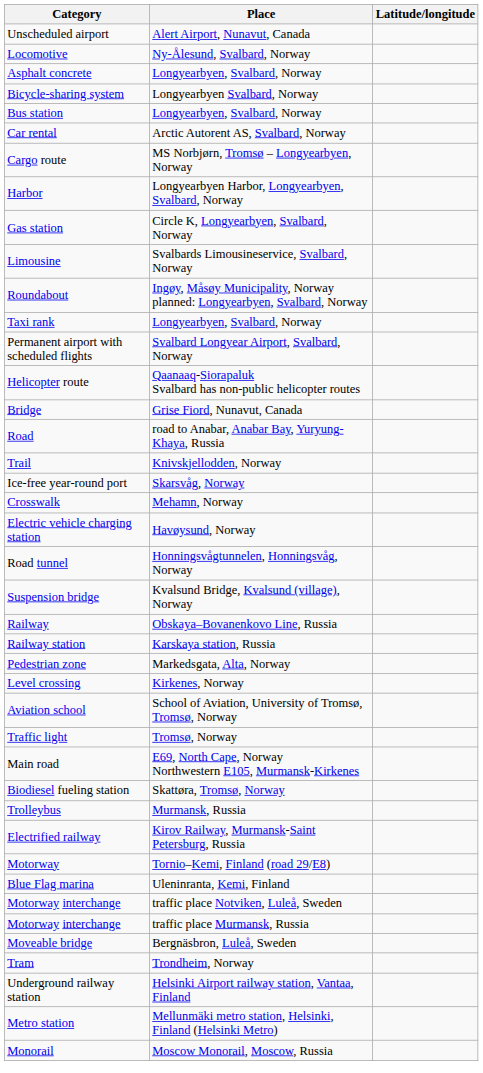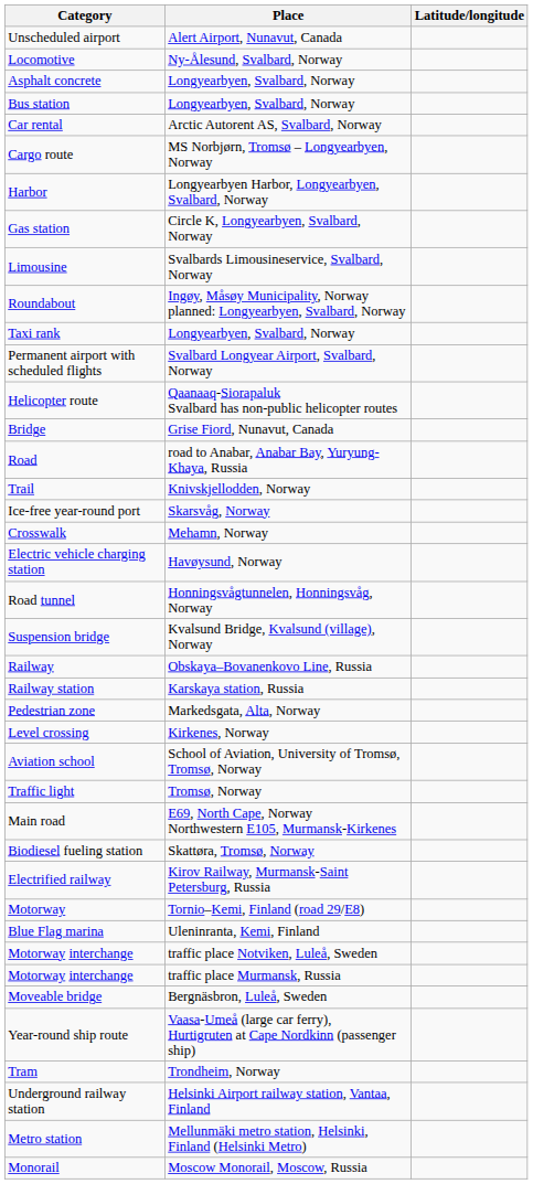- row: Bicycle-sharing system | Longyearbyen Svalbard, Norway
- row: Trolleybus | Murmansk, Russia
+ row: Year-round ship route | Vaasa-Umeå (large car ferry), Hurtigruten at Cape Nordkinn (passenger ship)
